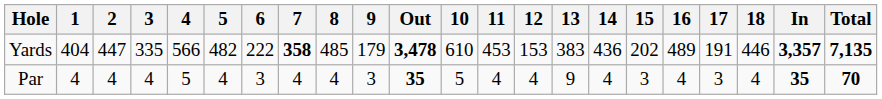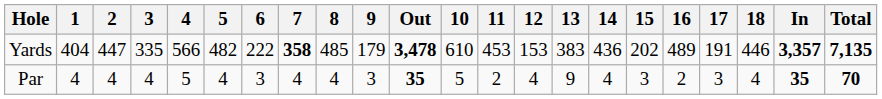Par | 11: 4 -> 2
Par | 16: 4 -> 2
